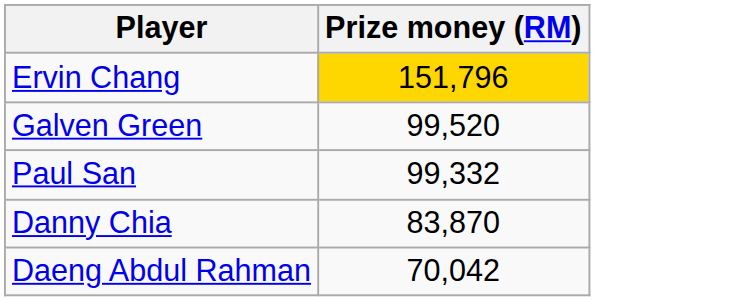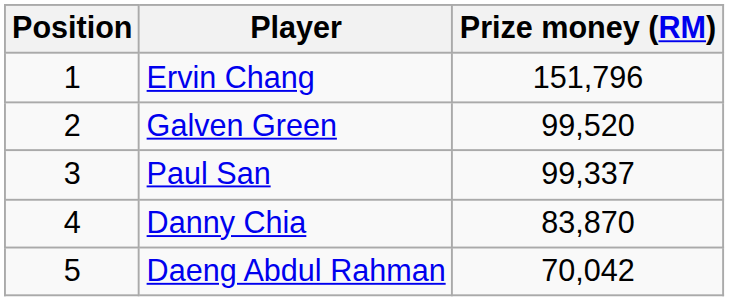+ column: Position | 1 | 2 | 3 | 4 | 5
Ervin Chang | Prize money (RM): gold background -> no background
Paul San | Prize money (RM): 99,332 -> 99,337
